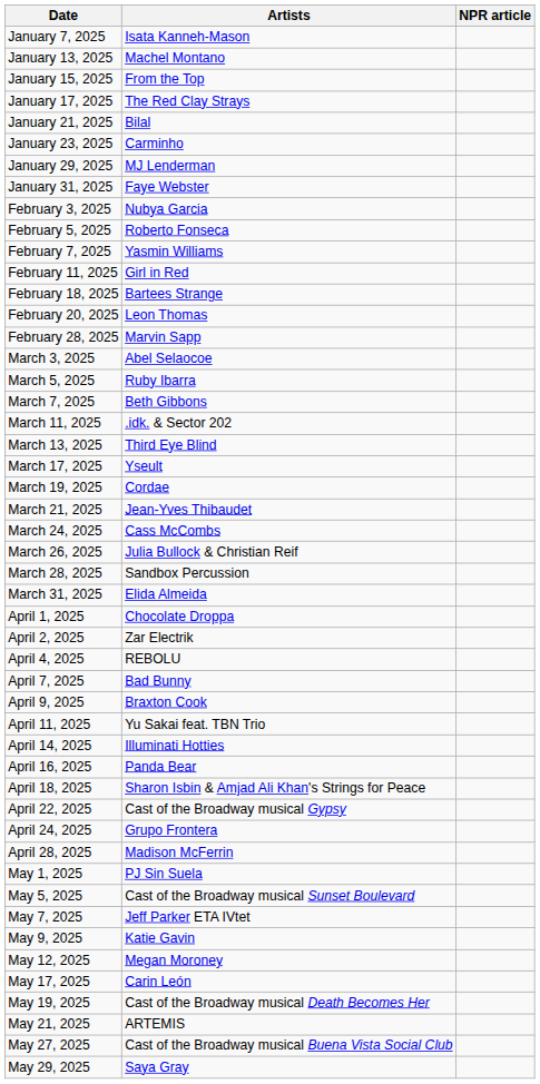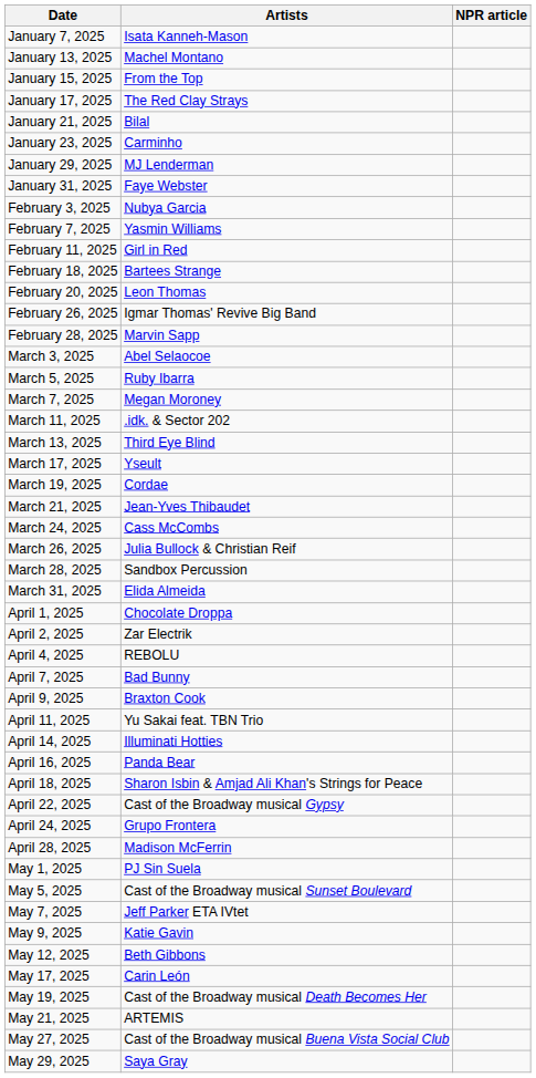- row: February 5, 2025 | Roberto Fonseca
+ row: February 26, 2025 | Igmar Thomas' Revive Big Band
March 7, 2025 | Artists: Beth Gibbons -> Megan Moroney
May 12, 2025 | Artists: Megan Moroney -> Beth Gibbons
